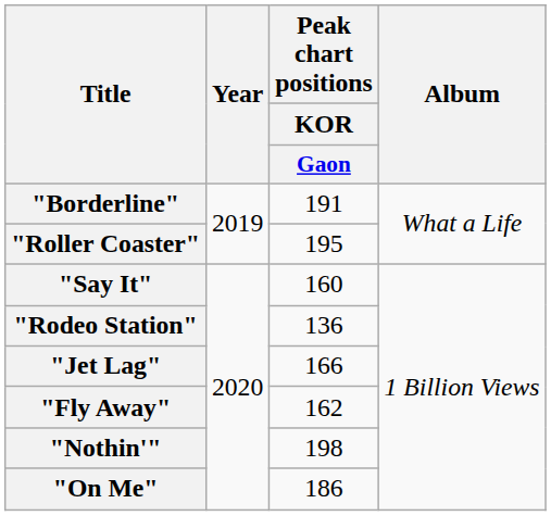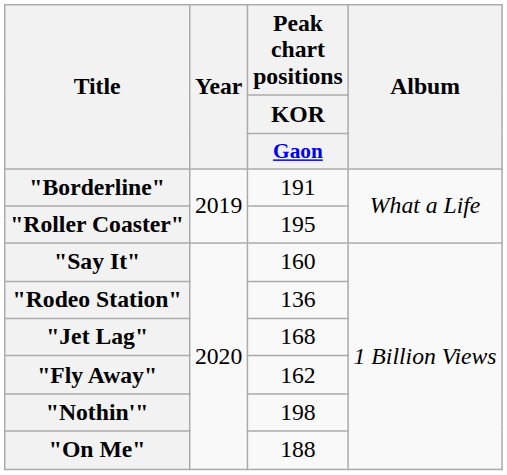"Jet Lag" | Peak chart positions / KOR / Gaon: 166 -> 168
"On Me" | Peak chart positions / KOR / Gaon: 186 -> 188
